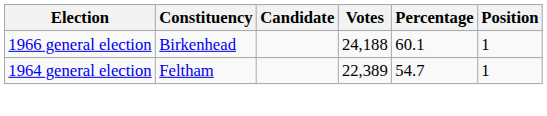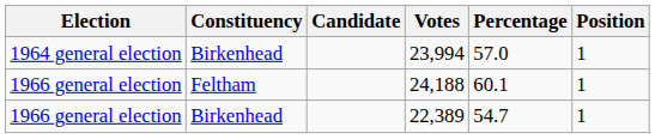+ row: 1964 general election | Birkenhead | 23,994 | 57.0 | 1
24,188 | Constituency: Birkenhead -> Feltham
22,389 | Election: 1964 general election -> 1966 general election
22,389 | Constituency: Feltham -> Birkenhead
